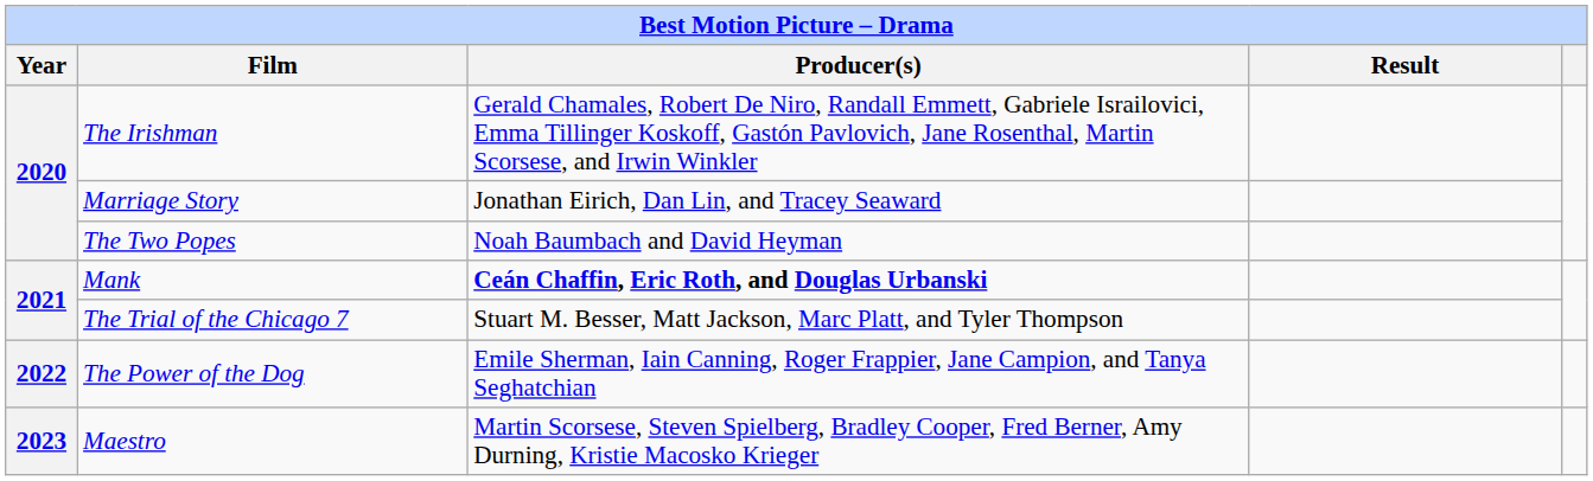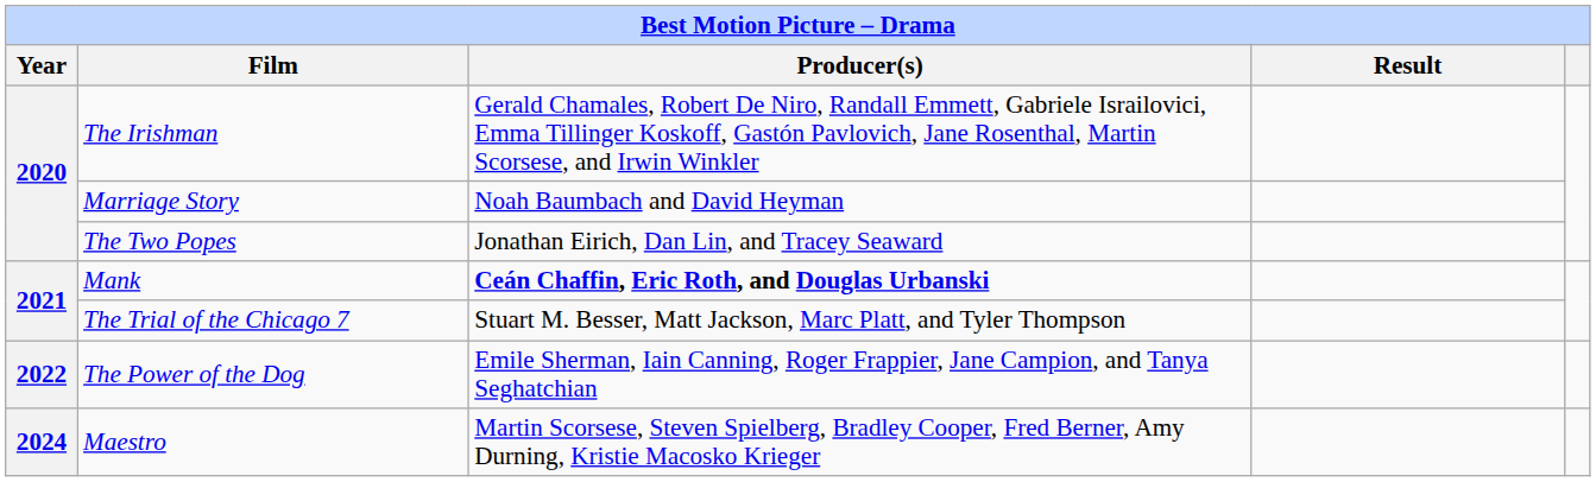Marriage Story | Producer(s): Jonathan Eirich, Dan Lin, and Tracey Seaward -> Noah Baumbach and David Heyman
The Two Popes | Producer(s): Noah Baumbach and David Heyman -> Jonathan Eirich, Dan Lin, and Tracey Seaward
Maestro | Year: 2023 -> 2024
